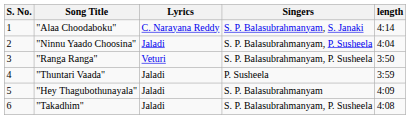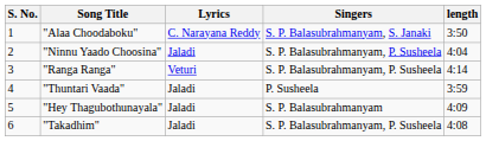"Alaa Choodaboku" | length: 4:14 -> 3:50
"Ranga Ranga" | length: 3:50 -> 4:14
